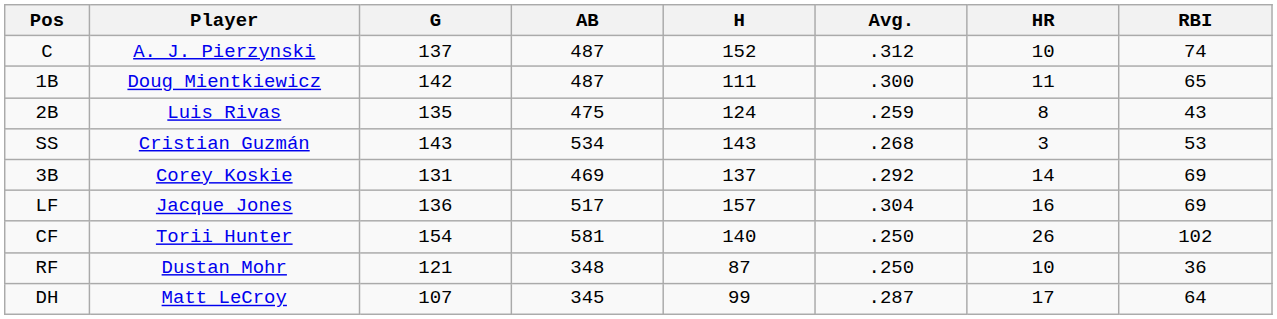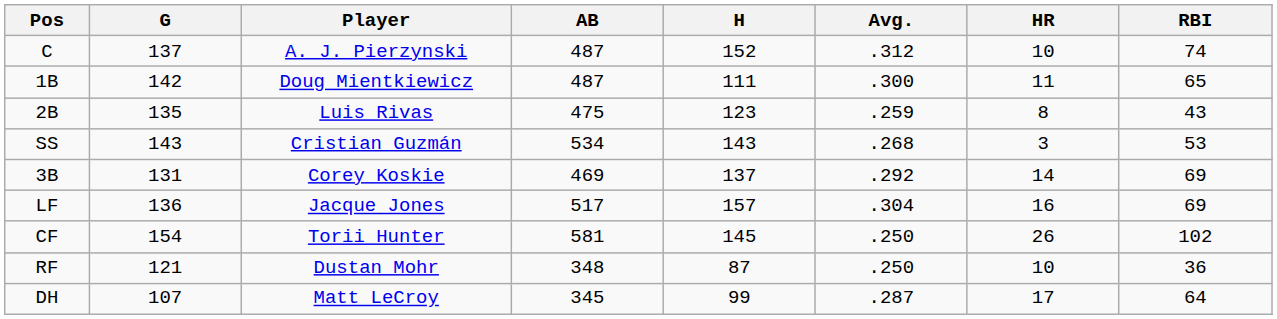columns swapped: Player <-> G
2B | H: 124 -> 123
CF | H: 140 -> 145
